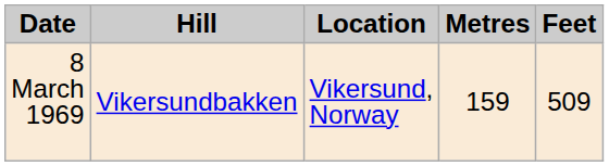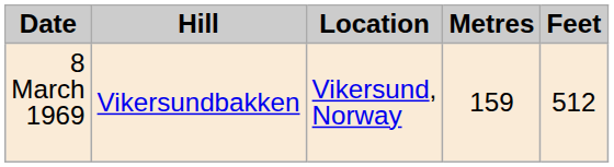8 March 1969 | Feet: 509 -> 512
